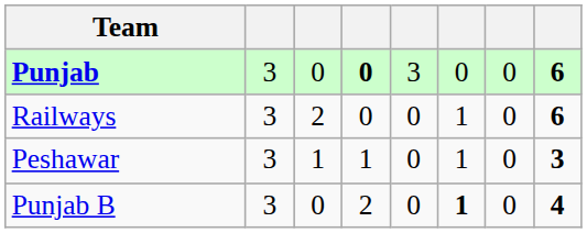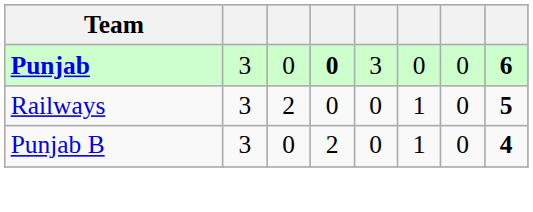Railways | column 8: 6 -> 5
- row: Peshawar | 3 | 1 | 1 | 0 | 1 | 0 | 3
Punjab B | column 6: bold -> normal
